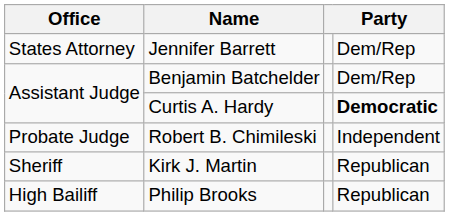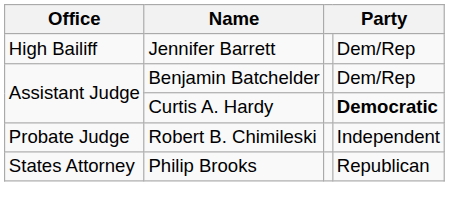Jennifer Barrett | Office: States Attorney -> High Bailiff
- row: Sheriff | Kirk J. Martin | Republican
Philip Brooks | Office: High Bailiff -> States Attorney
